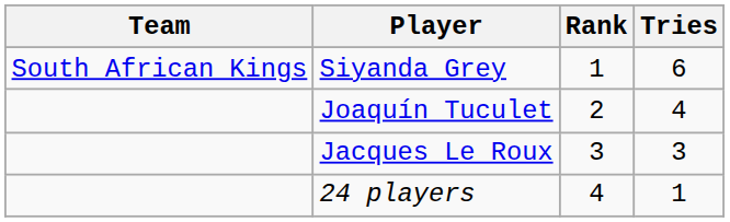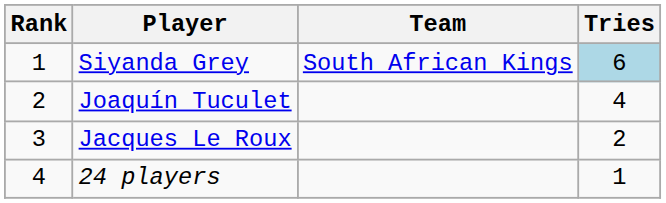columns swapped: Rank <-> Team
Siyanda Grey | Tries: no background -> lightblue background
Jacques Le Roux | Tries: 3 -> 2
